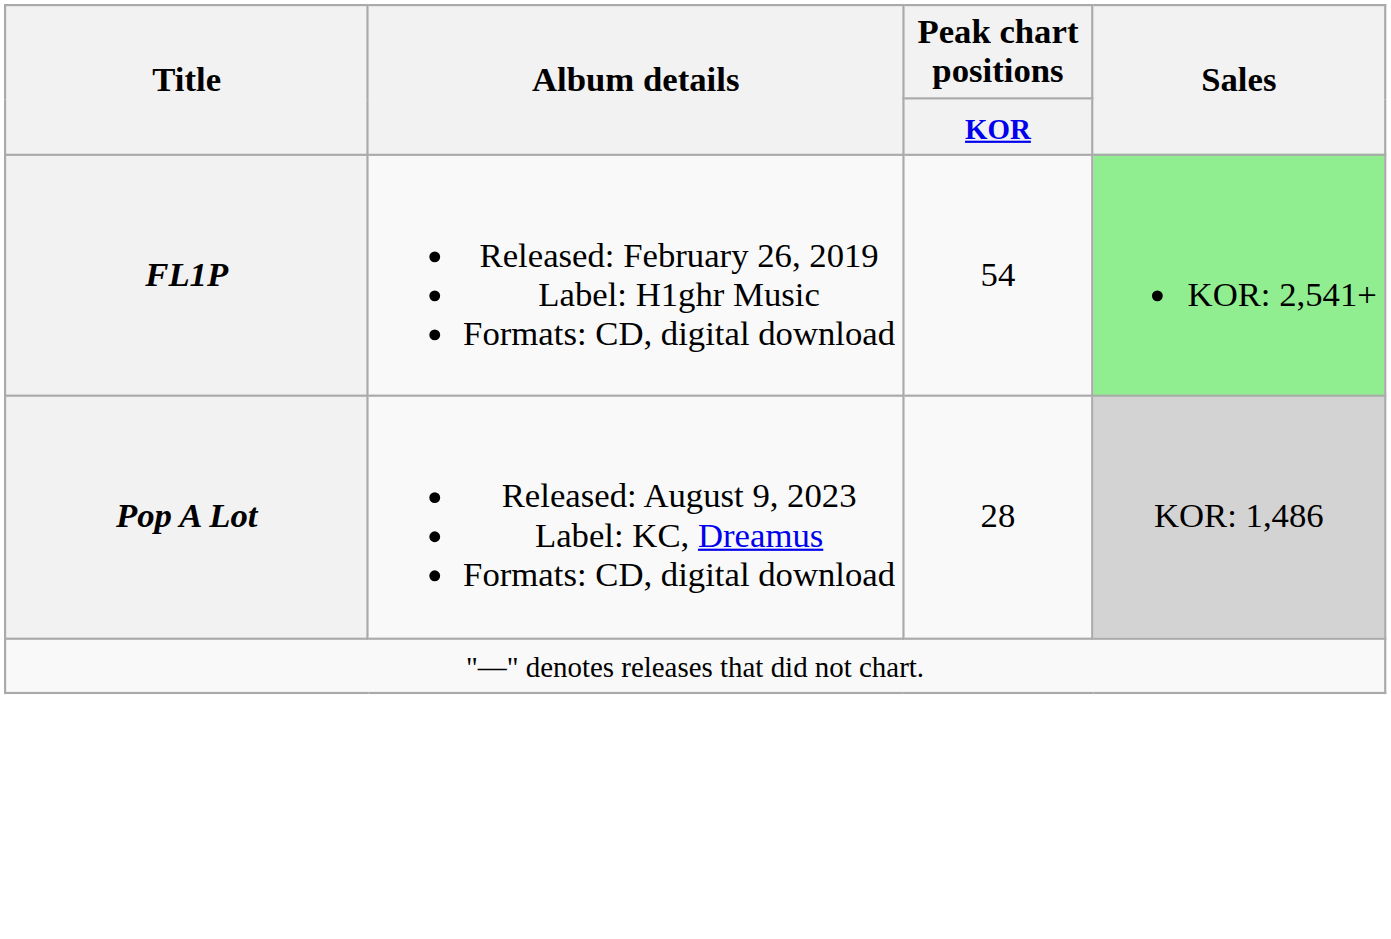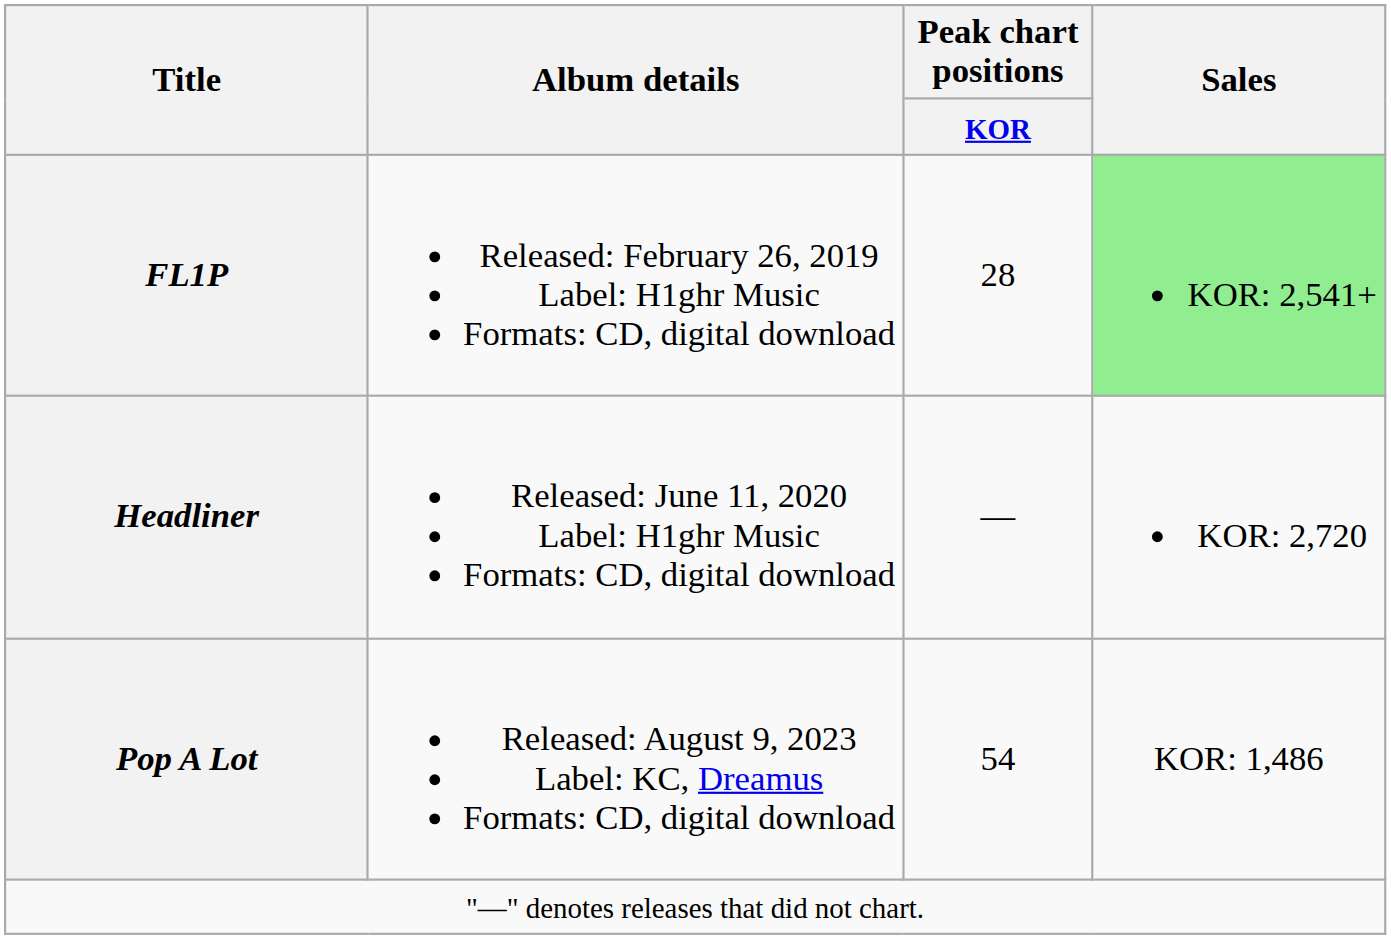FL1P | Peak chart positions / KOR: 54 -> 28
+ row: Headliner | Released: June 11, 2020 Label: H1ghr Music Formats: CD, digital download | — | KOR: 2,720
Pop A Lot | Peak chart positions / KOR: 28 -> 54
Pop A Lot | Sales: lightgrey background -> no background
